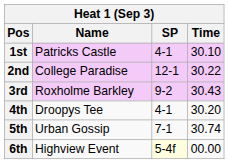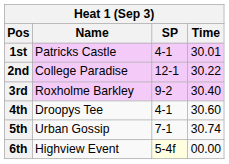1st | Time: 30.10 -> 30.01
3rd | Time: 30.43 -> 30.40
4th | Time: 30.20 -> 30.60
